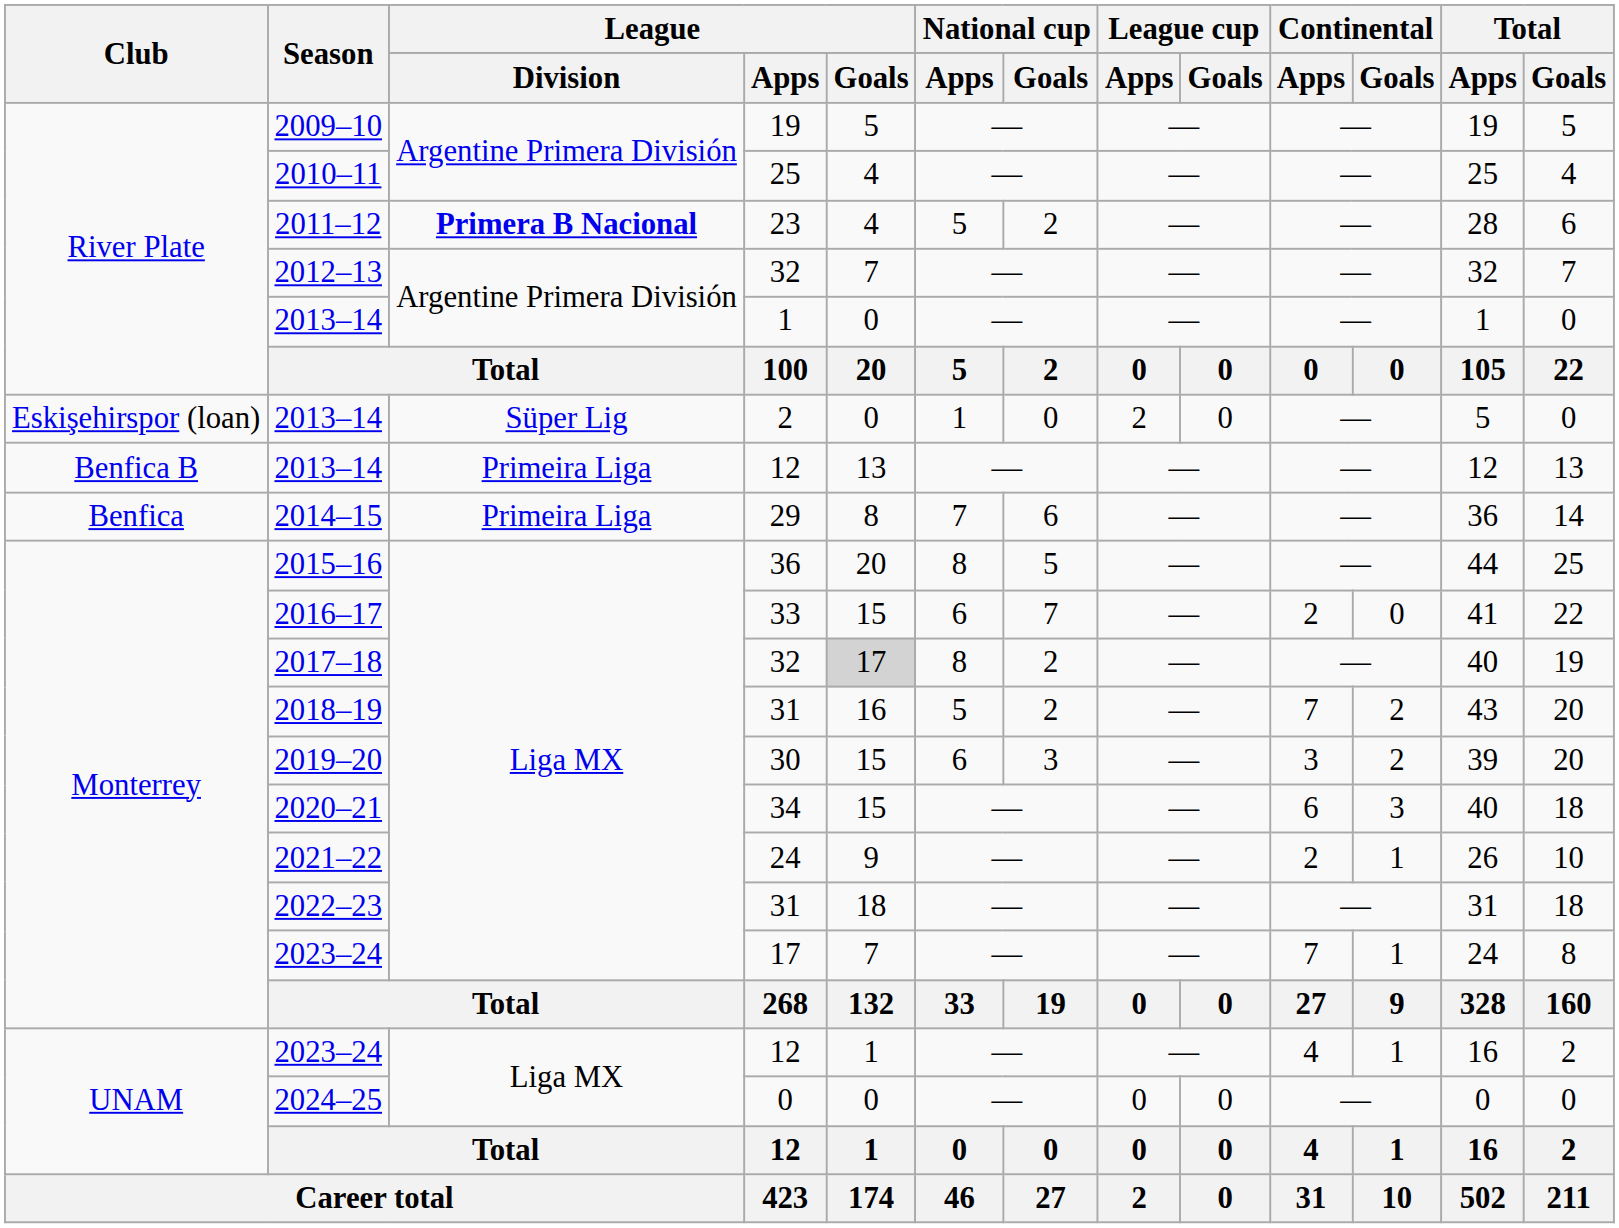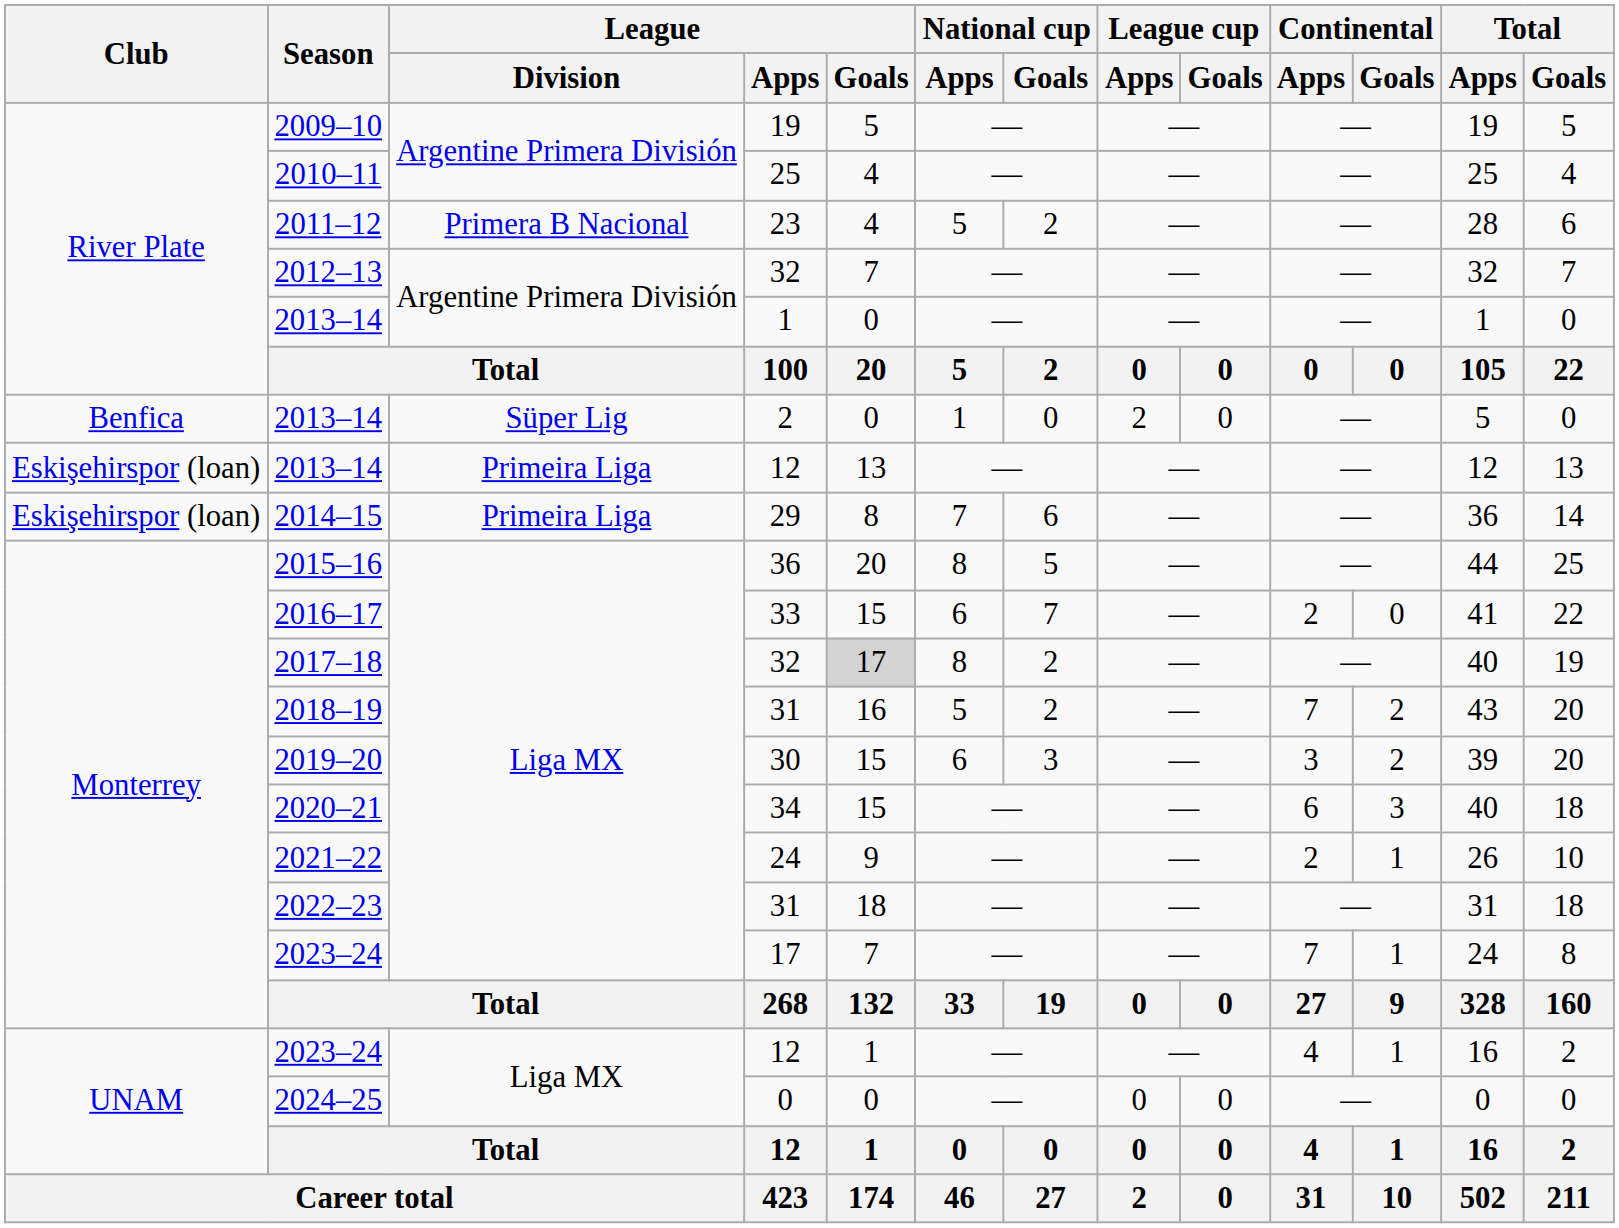2011–12 | League / Division: bold -> normal
2013–14 / 2 | Club: Eskişehirspor (loan) -> Benfica
2013–14 / 12 | Club: Benfica B -> Eskişehirspor (loan)
2014–15 | Club: Benfica -> Eskişehirspor (loan)
